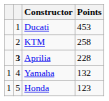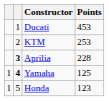KTM | Points: 258 -> 253
Yamaha | column 2: normal -> bold
Yamaha | Points: 132 -> 125
